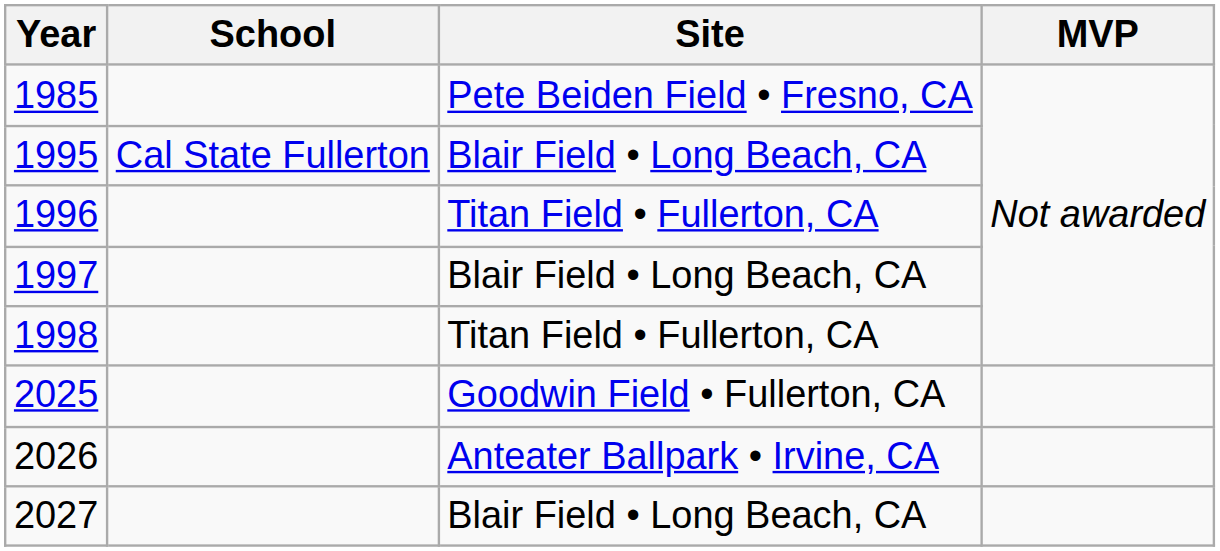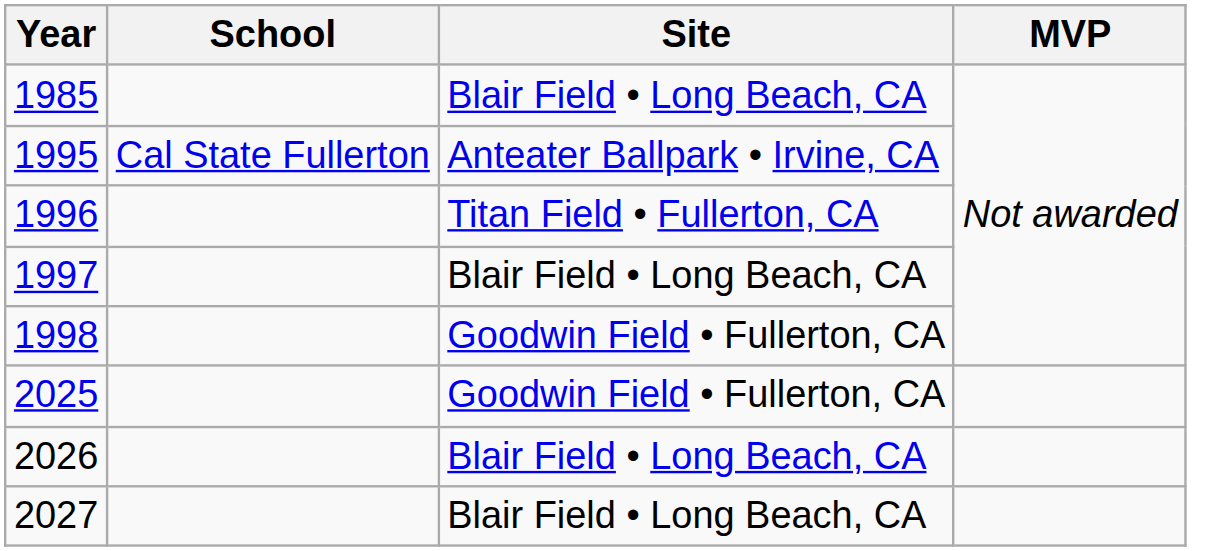1985 | Site: Pete Beiden Field • Fresno, CA -> Blair Field • Long Beach, CA
1995 | Site: Blair Field • Long Beach, CA -> Anteater Ballpark • Irvine, CA
1998 | Site: Titan Field • Fullerton, CA -> Goodwin Field • Fullerton, CA
2026 | Site: Anteater Ballpark • Irvine, CA -> Blair Field • Long Beach, CA
